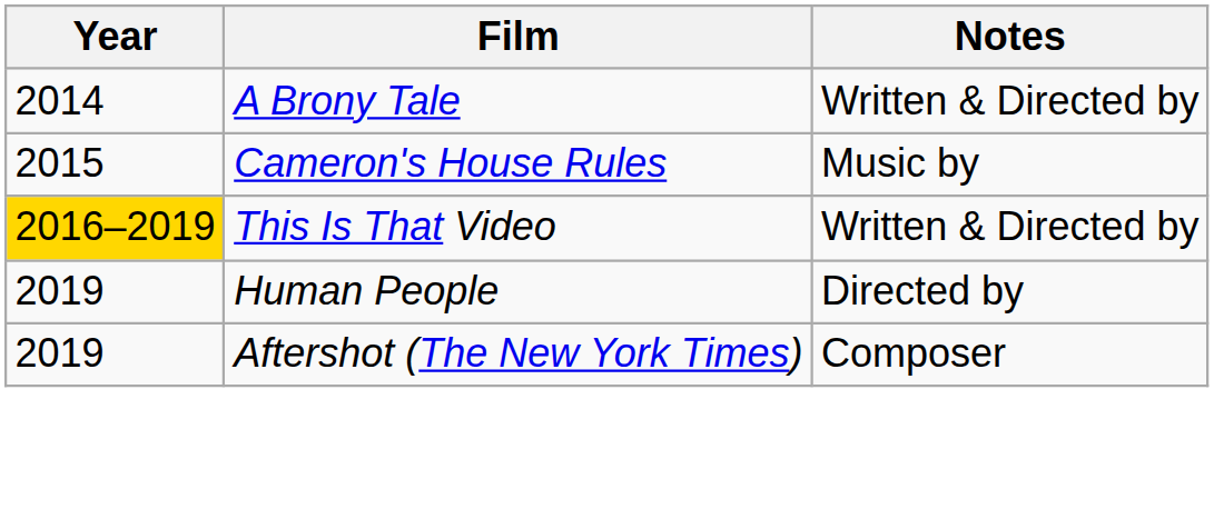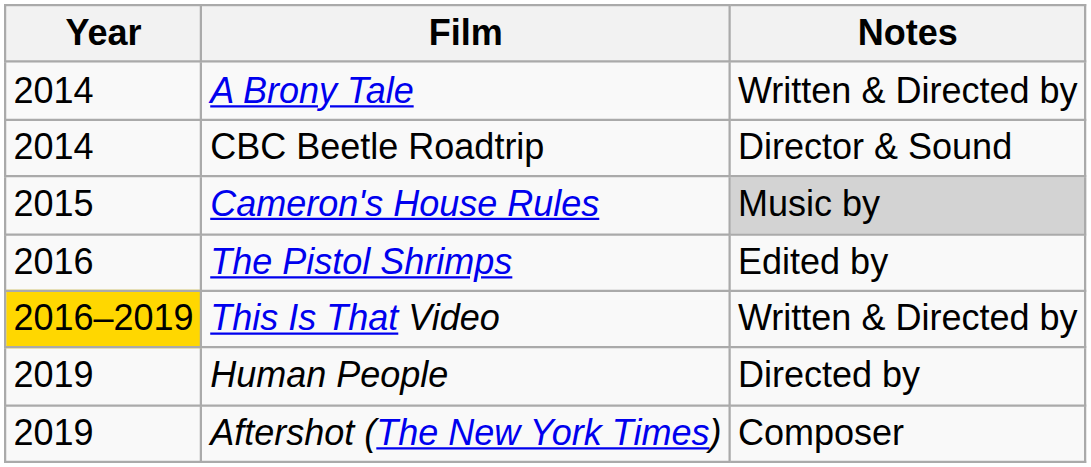+ row: 2014 | CBC Beetle Roadtrip | Director & Sound
Cameron's House Rules | Notes: no background -> lightgrey background
+ row: 2016 | The Pistol Shrimps | Edited by
